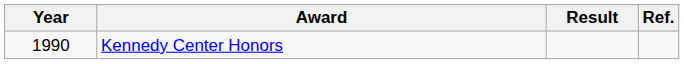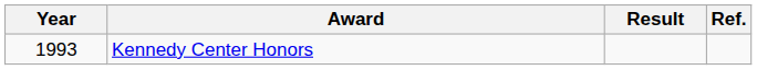Kennedy Center Honors | Year: 1990 -> 1993
